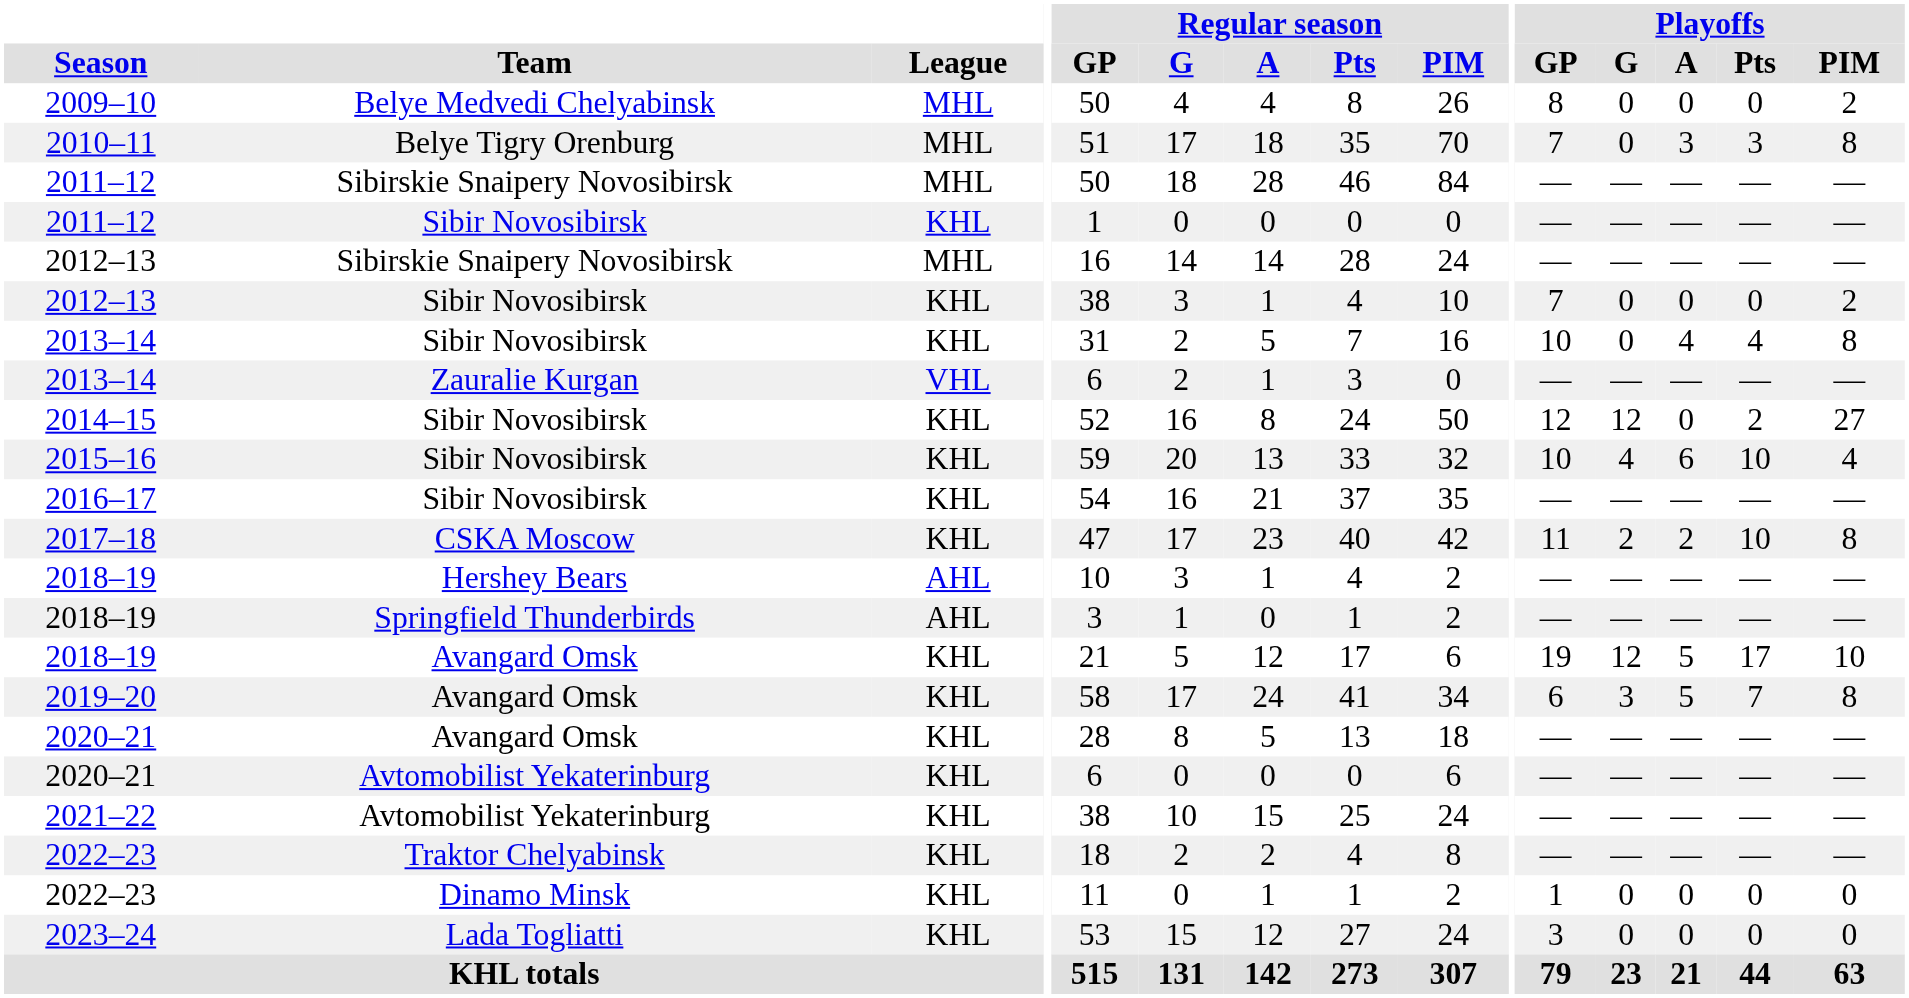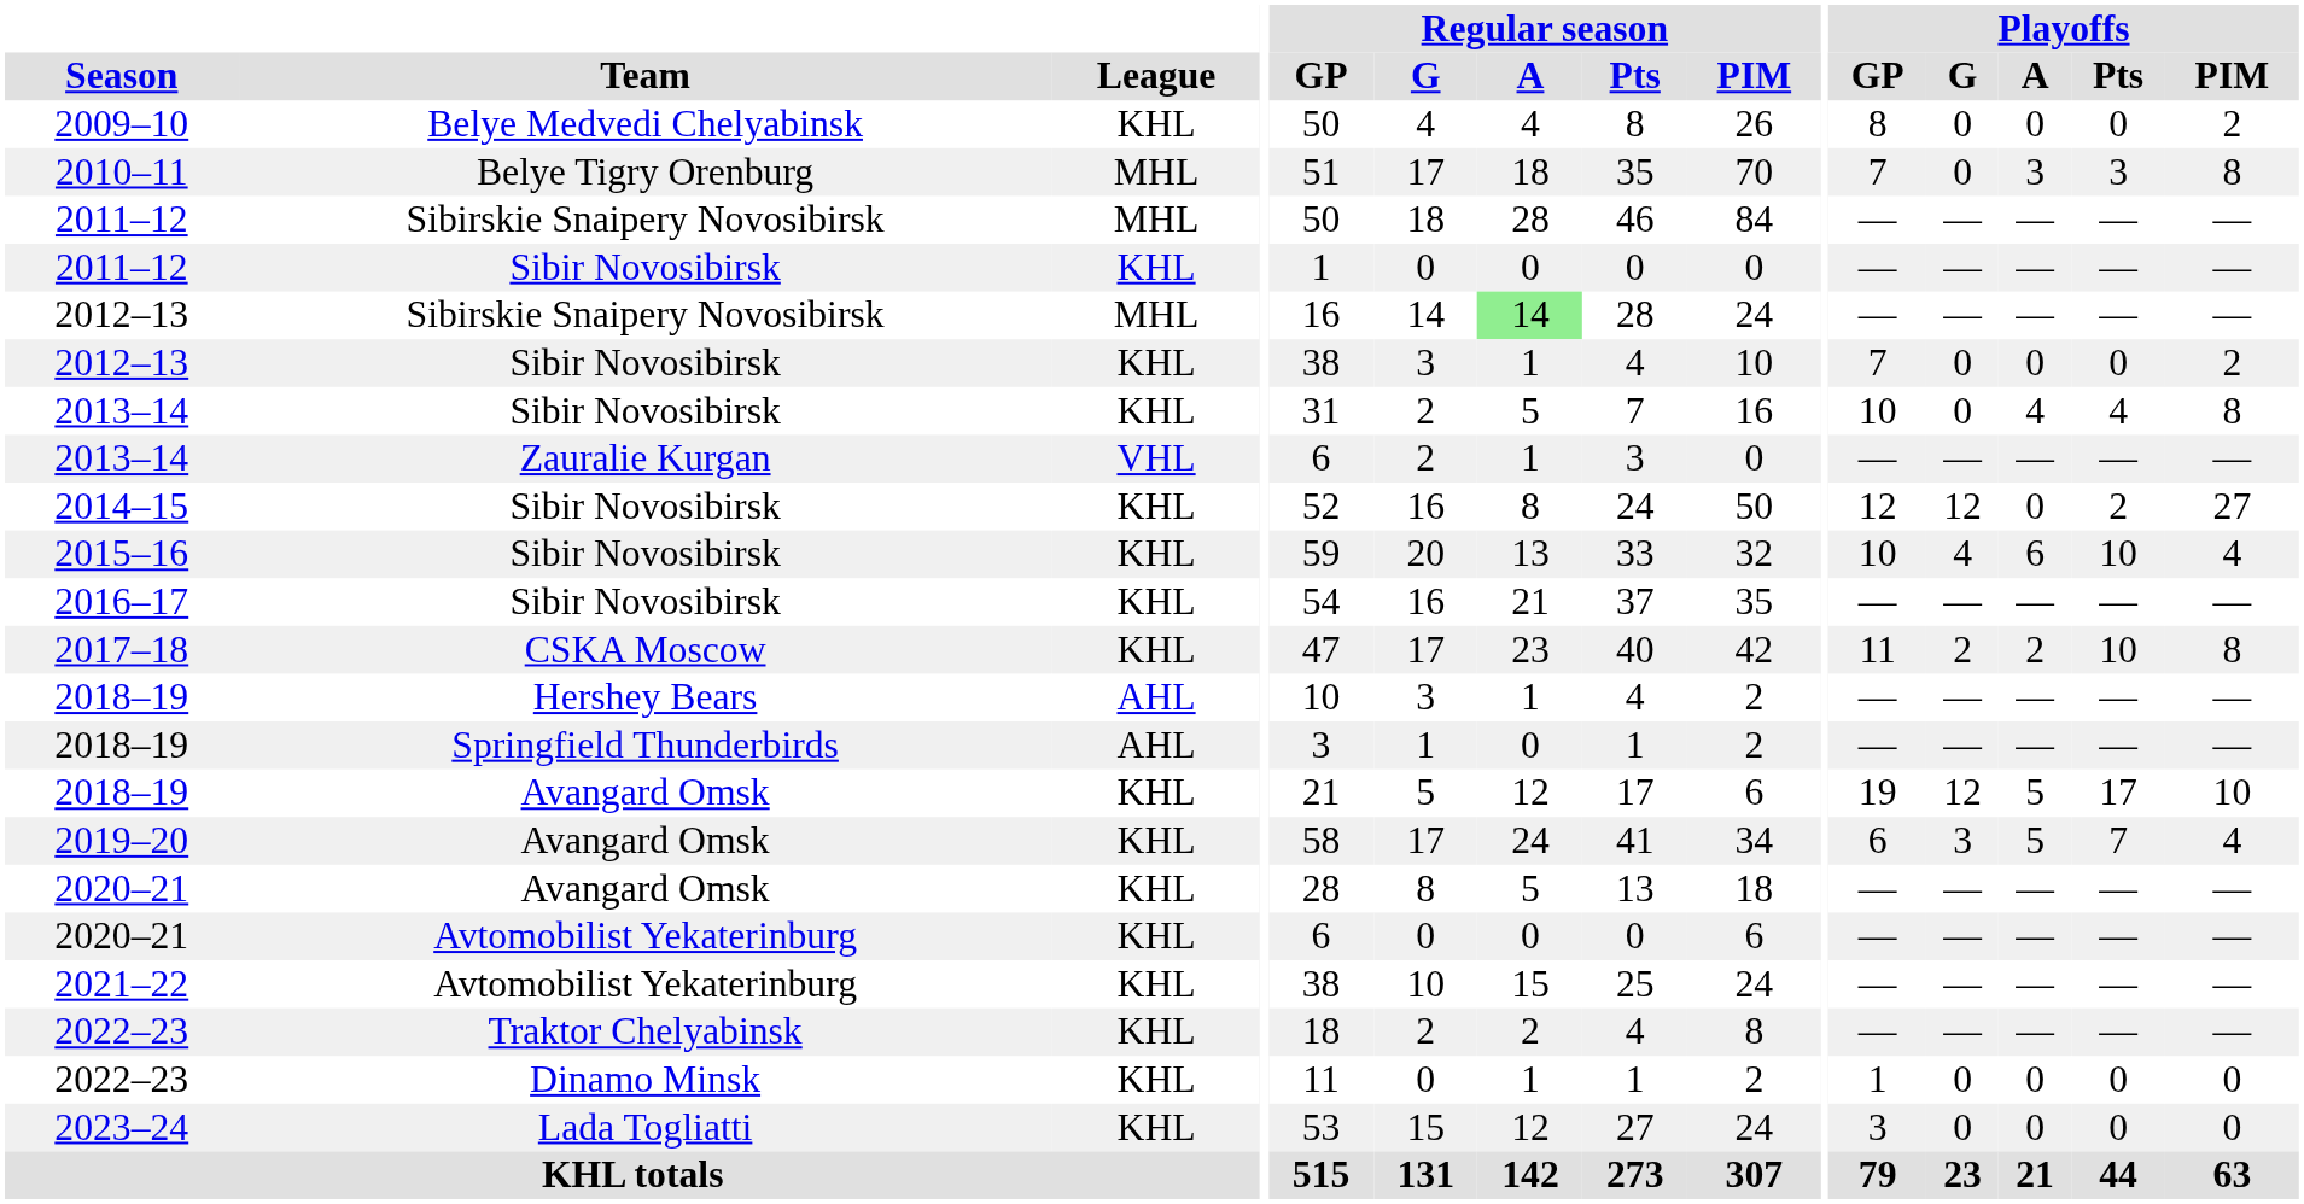2009–10 | League: MHL -> KHL
2012–13 / Sibirskie Snaipery Novosibirsk | Regular season / A: no background -> lightgreen background
2019–20 | Playoffs / PIM: 8 -> 4
